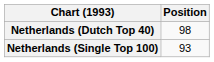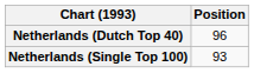Netherlands (Dutch Top 40) | Position: 98 -> 96
